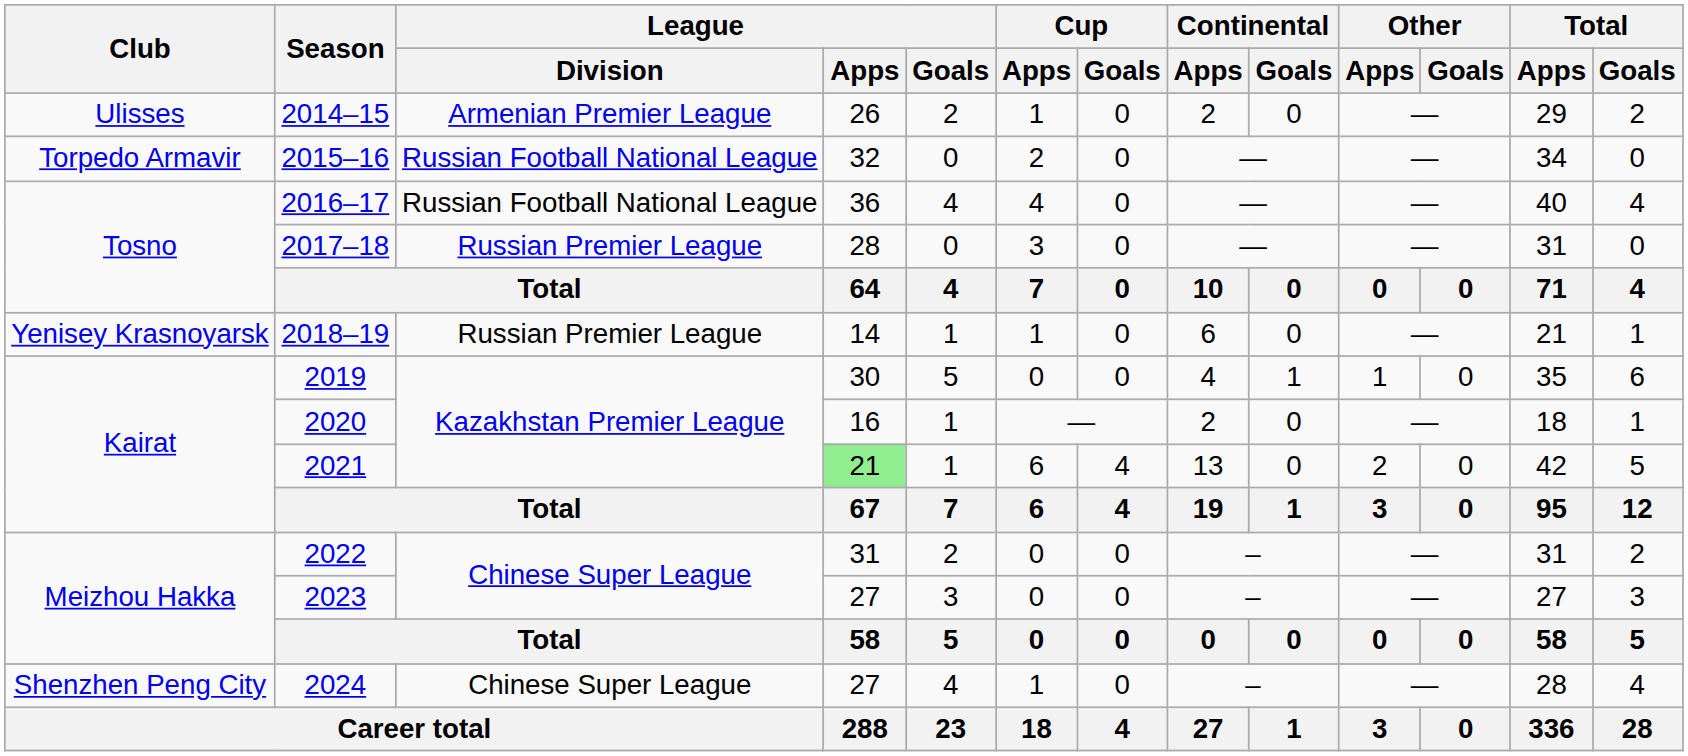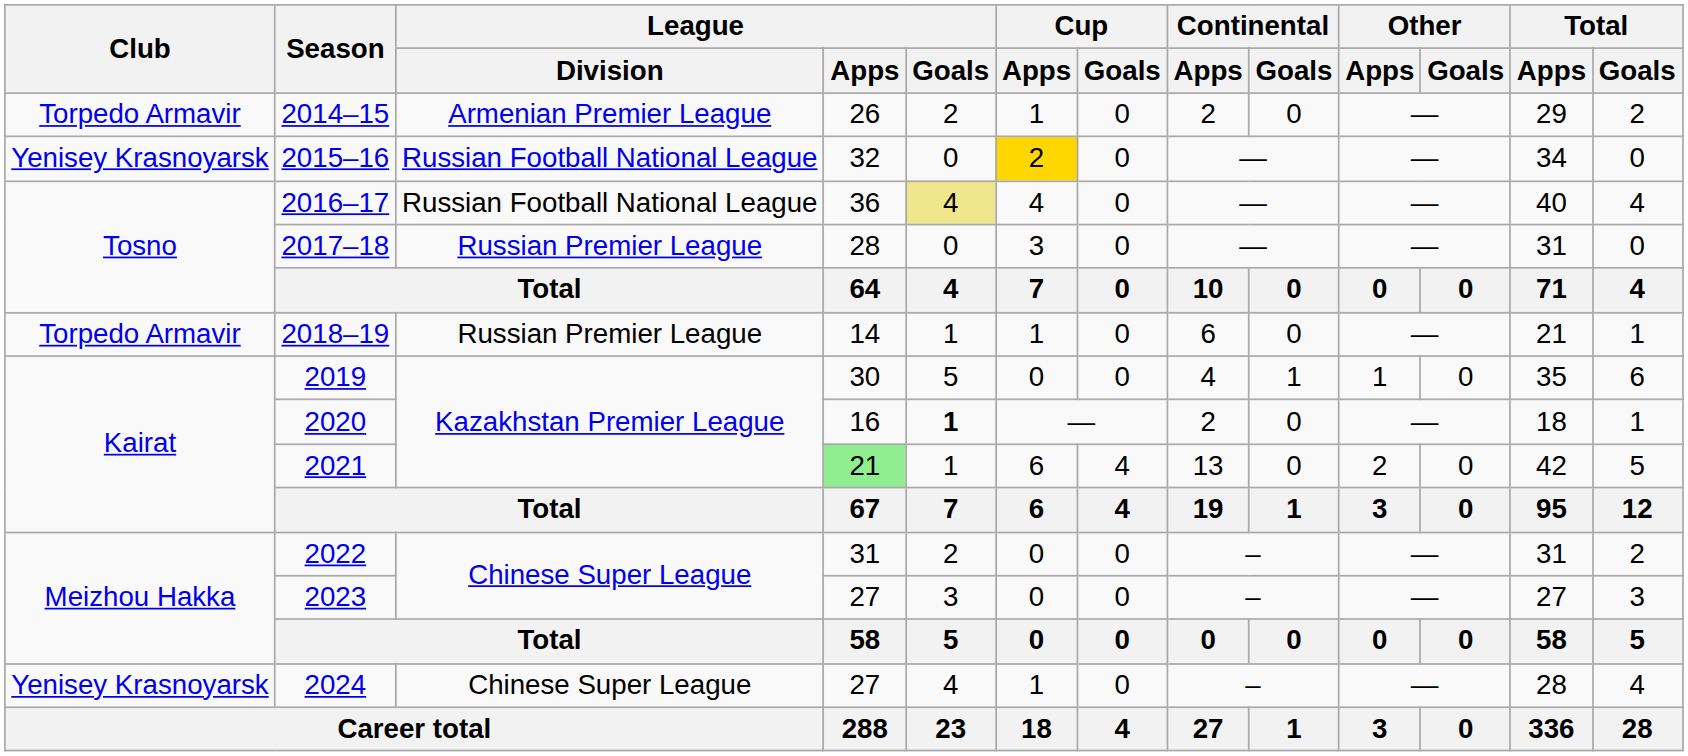2014–15 | Club: Ulisses -> Torpedo Armavir
2015–16 | Club: Torpedo Armavir -> Yenisey Krasnoyarsk
2015–16 | Cup / Apps: no background -> gold background
2016–17 | League / Goals: no background -> khaki background
2018–19 | Club: Yenisey Krasnoyarsk -> Torpedo Armavir
2020 | League / Goals: normal -> bold
2024 | Club: Shenzhen Peng City -> Yenisey Krasnoyarsk
